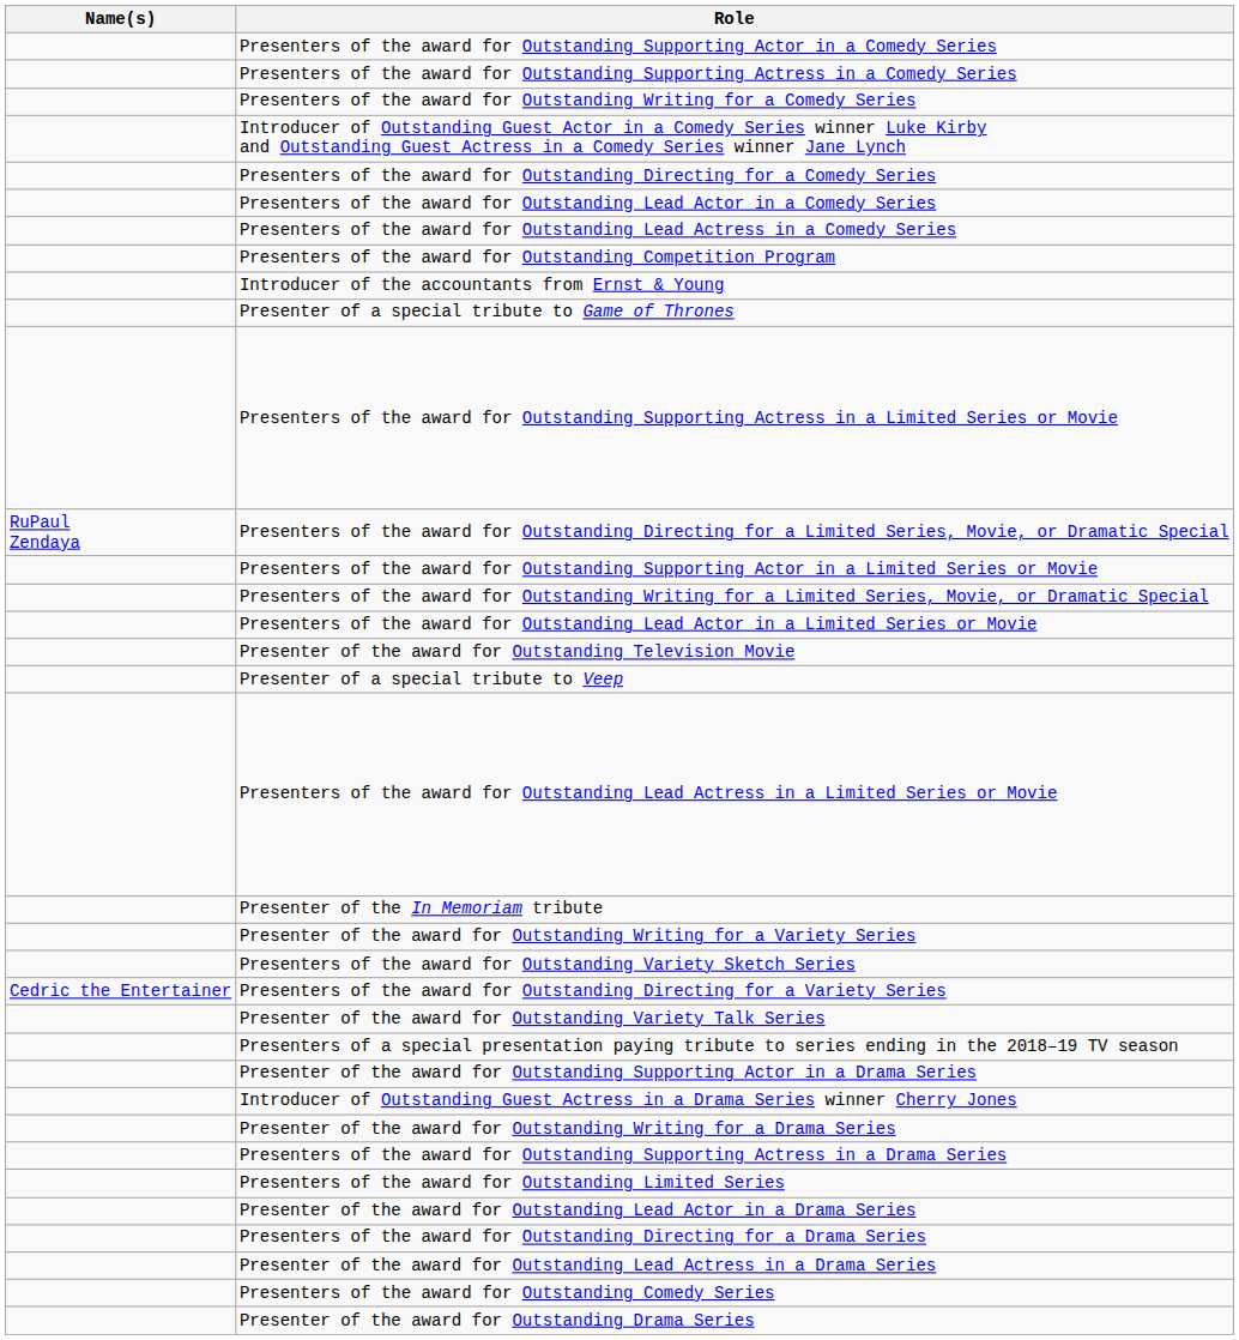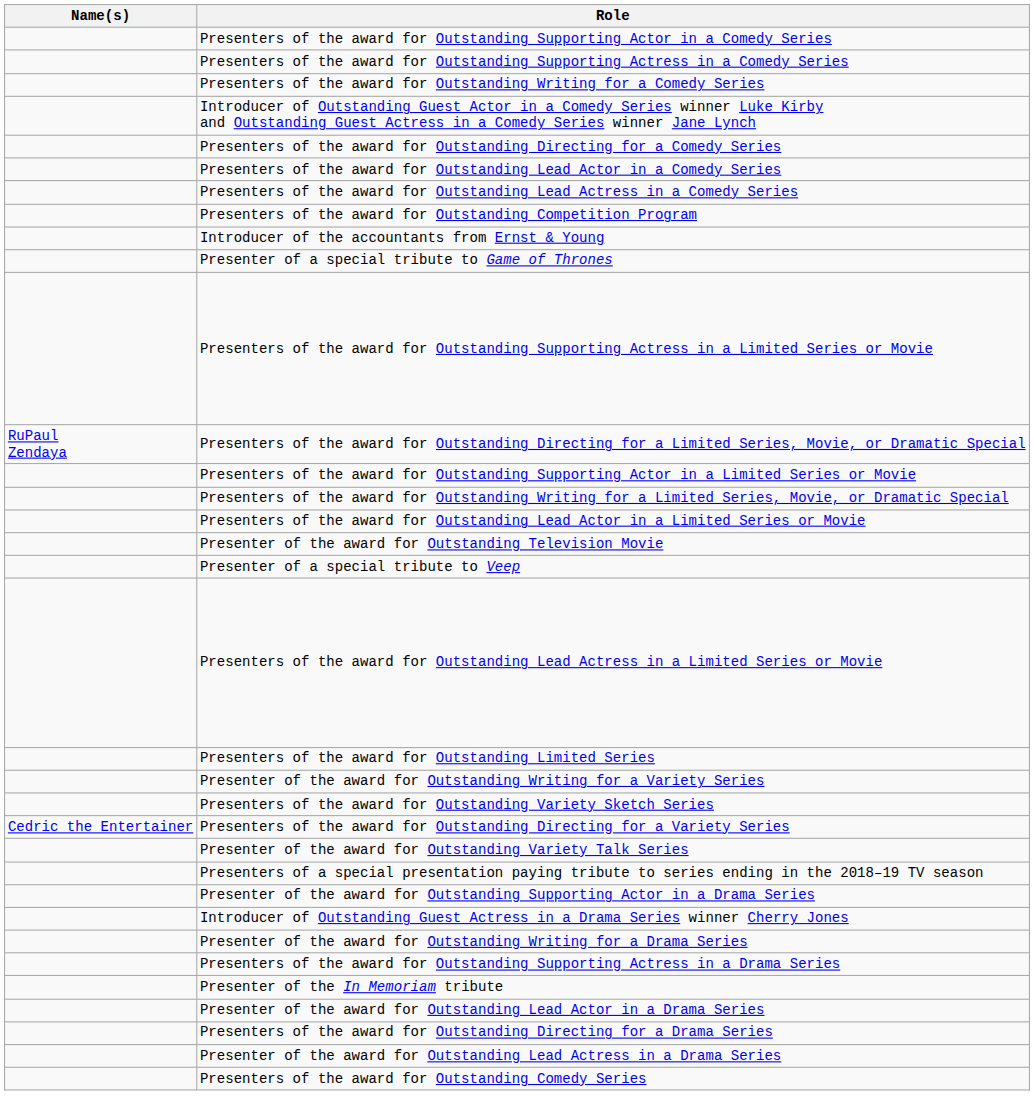rows swapped: Presenters of the award for Outstanding Limited Series <-> Presenter of the In Memoriam tribute
- row: Presenter of the award for Outstanding Drama Series
